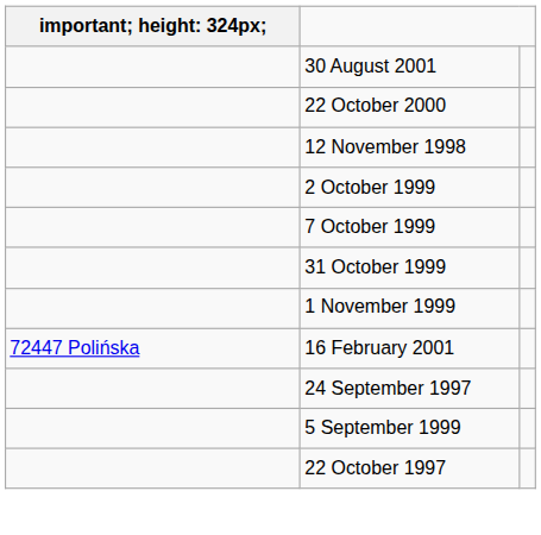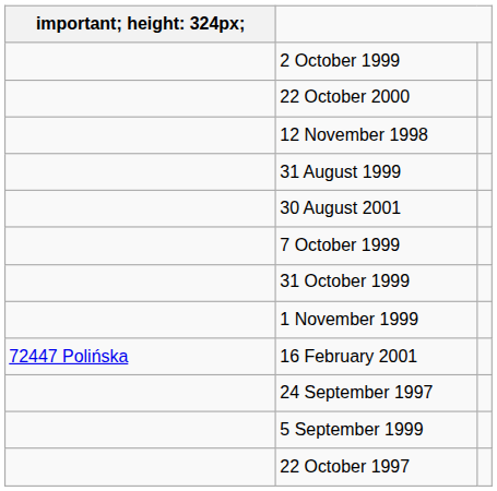rows swapped: 30 August 2001 <-> 2 October 1999
+ row: 31 August 1999
